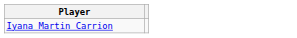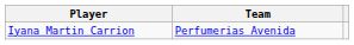+ column: Team | Perfumerias Avenida
